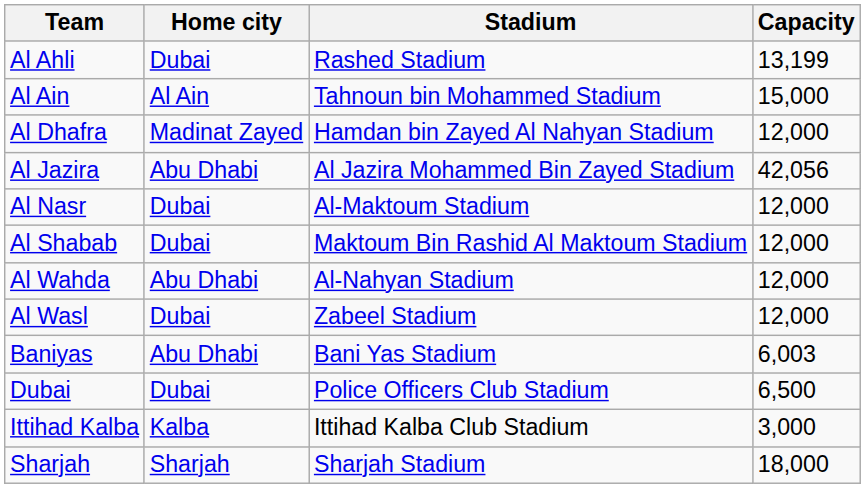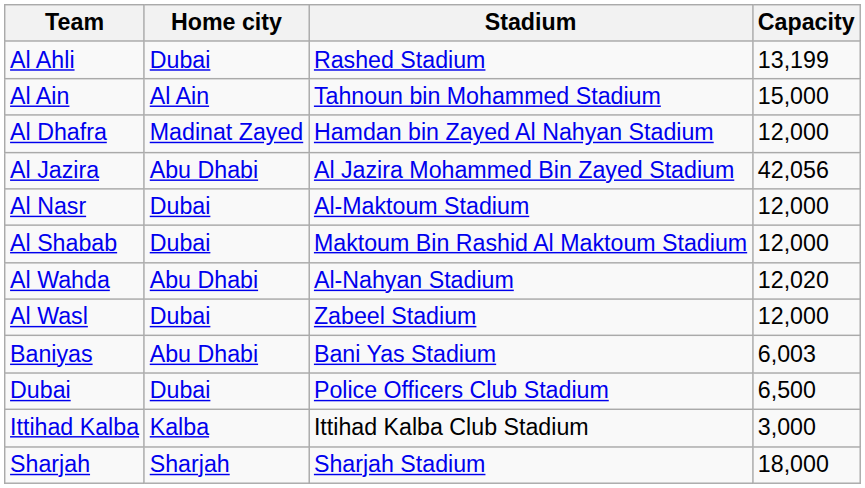Al Wahda | Capacity: 12,000 -> 12,020
